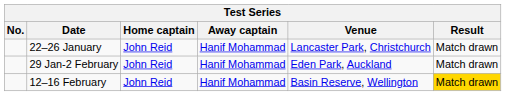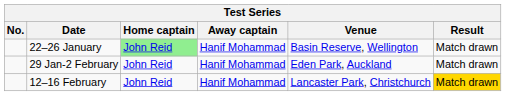22–26 January | Home captain: no background -> lightgreen background
22–26 January | Venue: Lancaster Park, Christchurch -> Basin Reserve, Wellington
12–16 February | Venue: Basin Reserve, Wellington -> Lancaster Park, Christchurch
